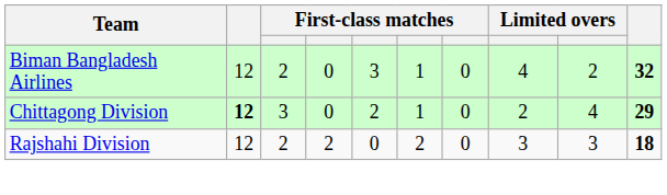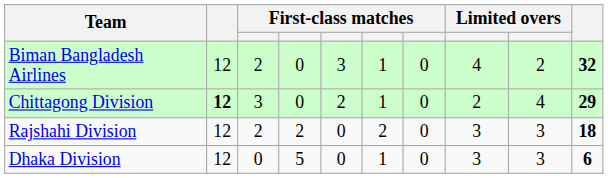+ row: Dhaka Division | 12 | 0 | 5 | 0 | 1 | 0 | 3 | 3 | 6
